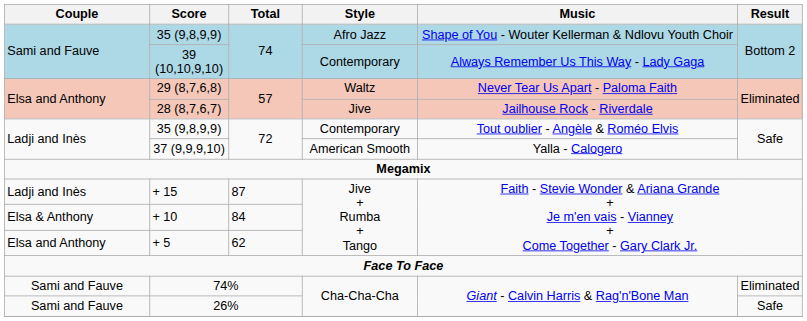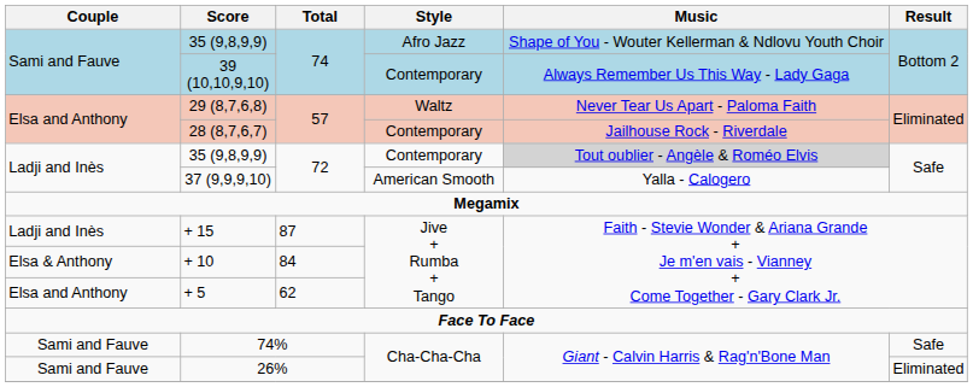28 (8,7,6,7) | Style: Jive -> Contemporary
35 (9,8,9,9) / 72 | Music: no background -> lightgrey background
74% | Result: Eliminated -> Safe
26% | Result: Safe -> Eliminated
